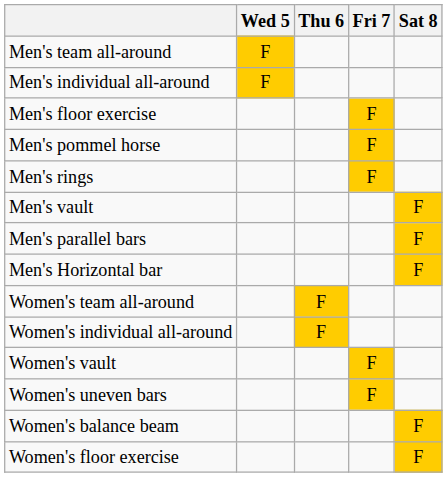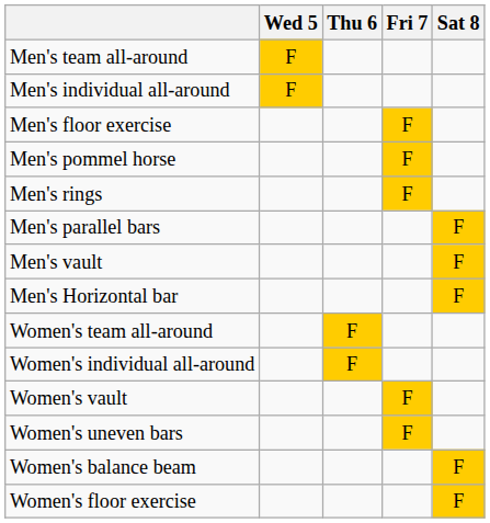rows swapped: Men's vault <-> Men's parallel bars
